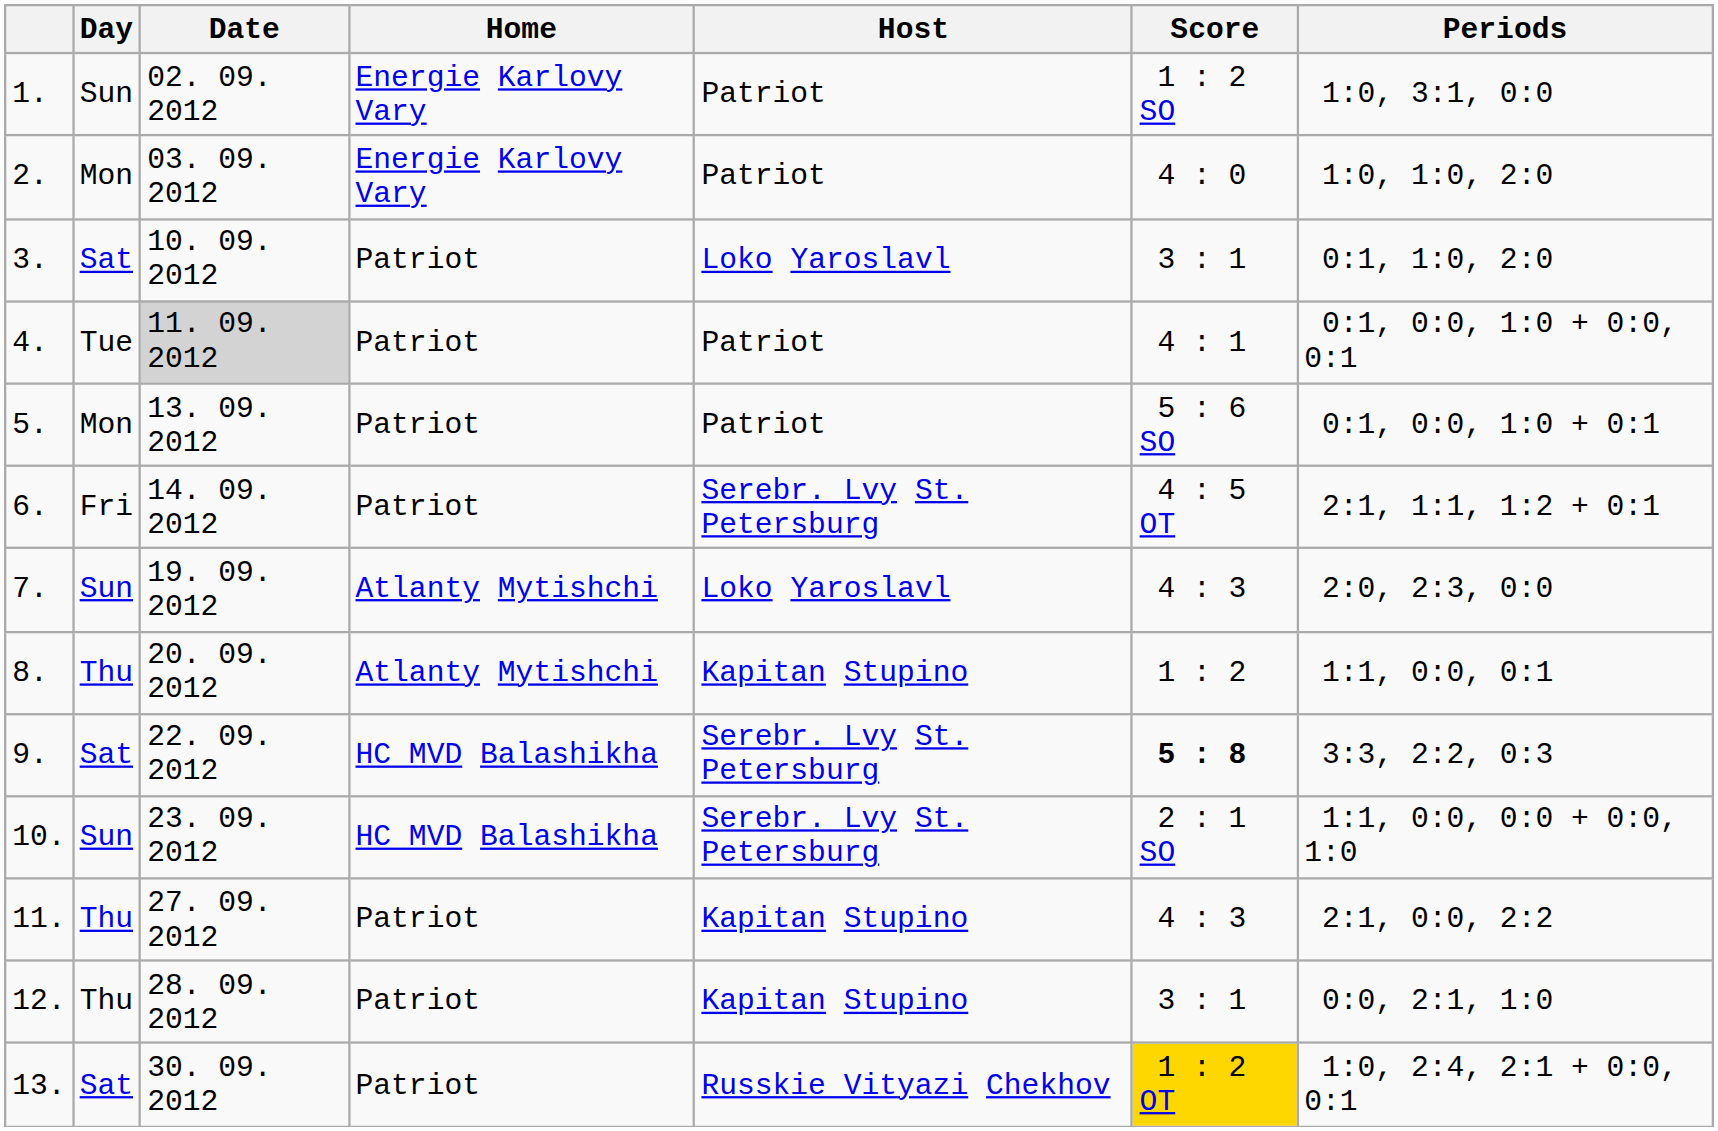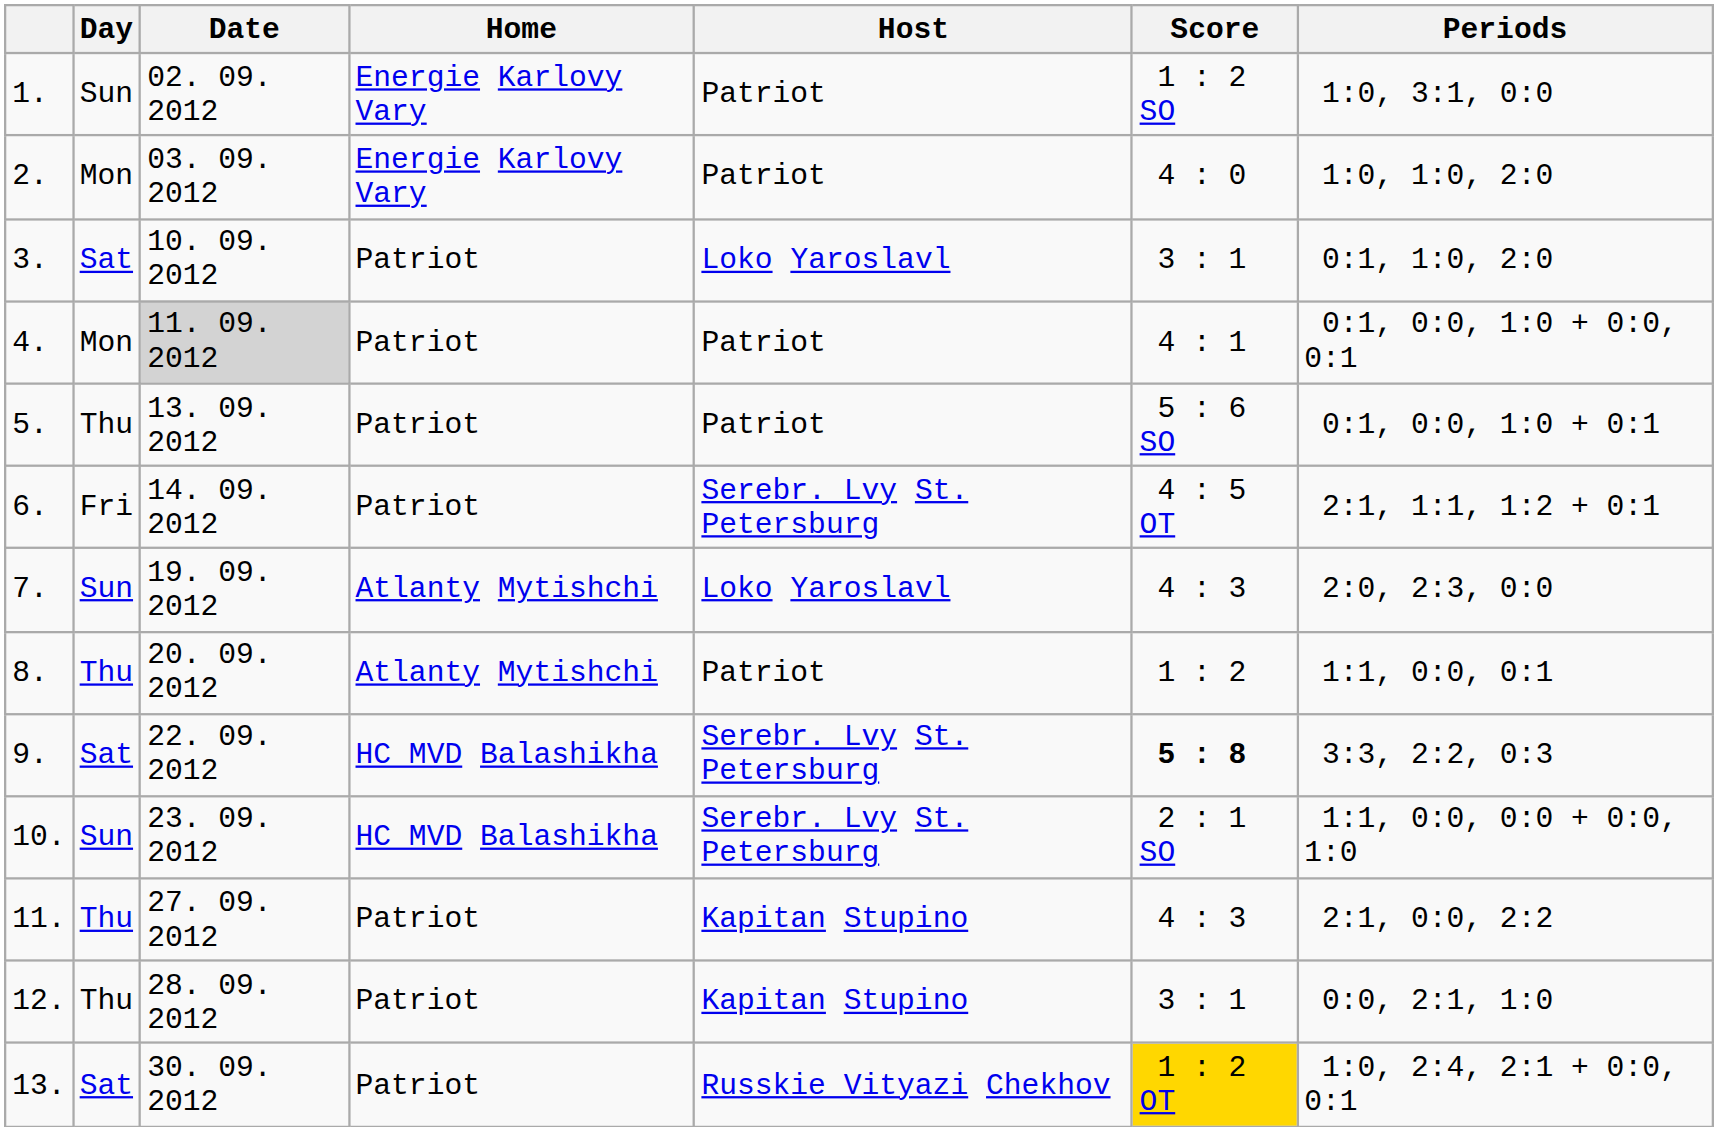4. | Day: Tue -> Mon
5. | Day: Mon -> Thu
8. | Host: Kapitan Stupino -> Patriot
